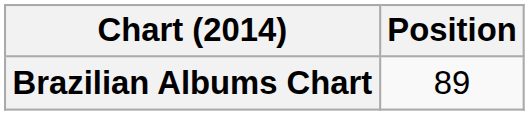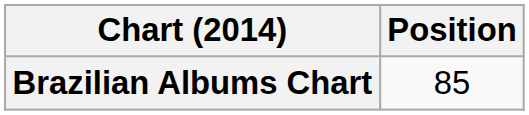Brazilian Albums Chart | Position: 89 -> 85
